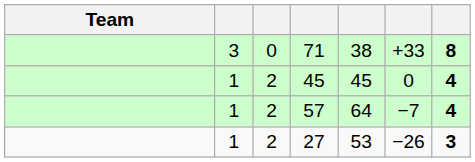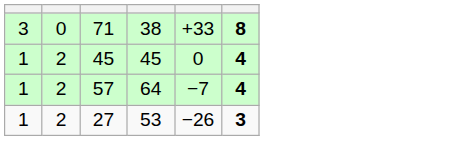- column: Team
